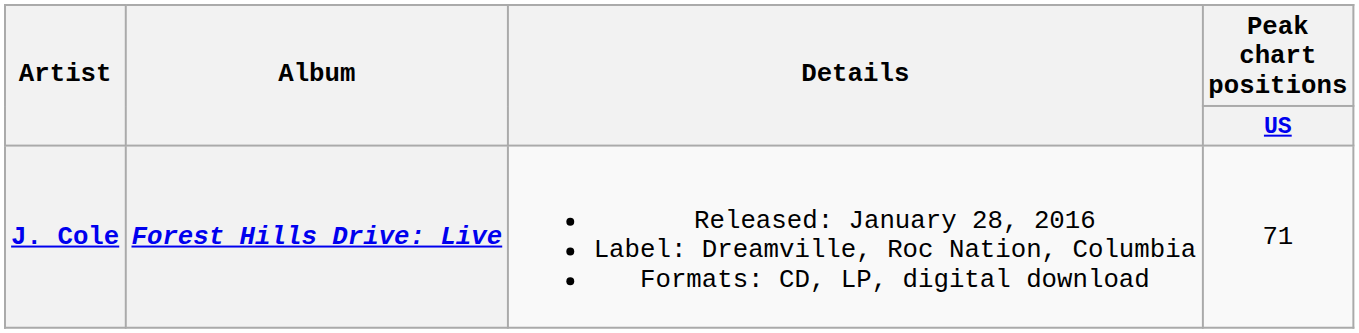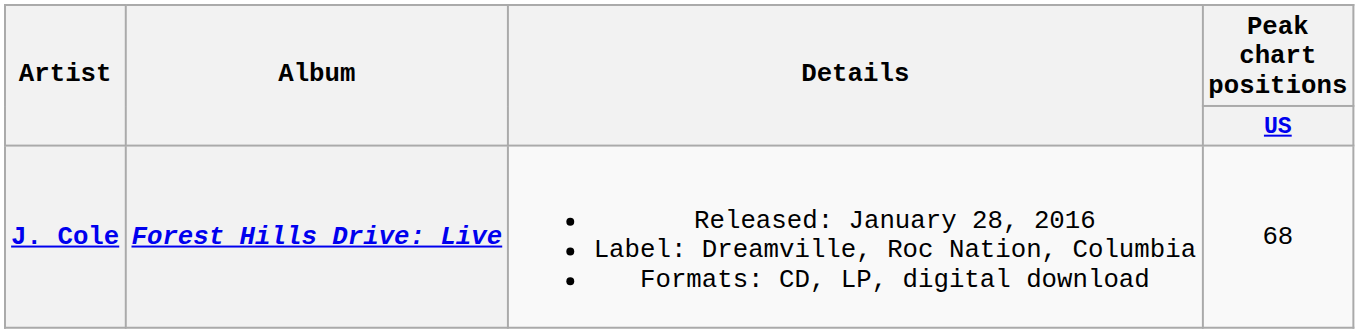J. Cole | Peak chart positions / US: 71 -> 68
